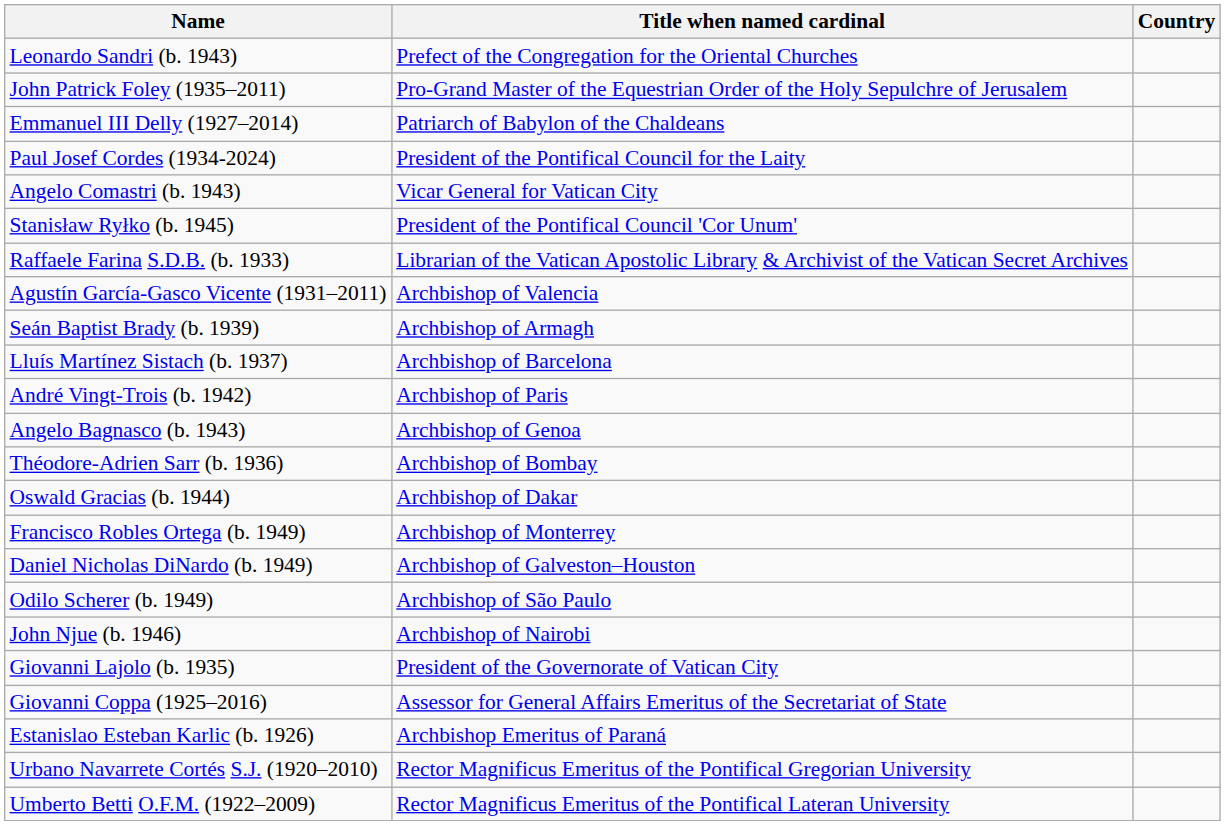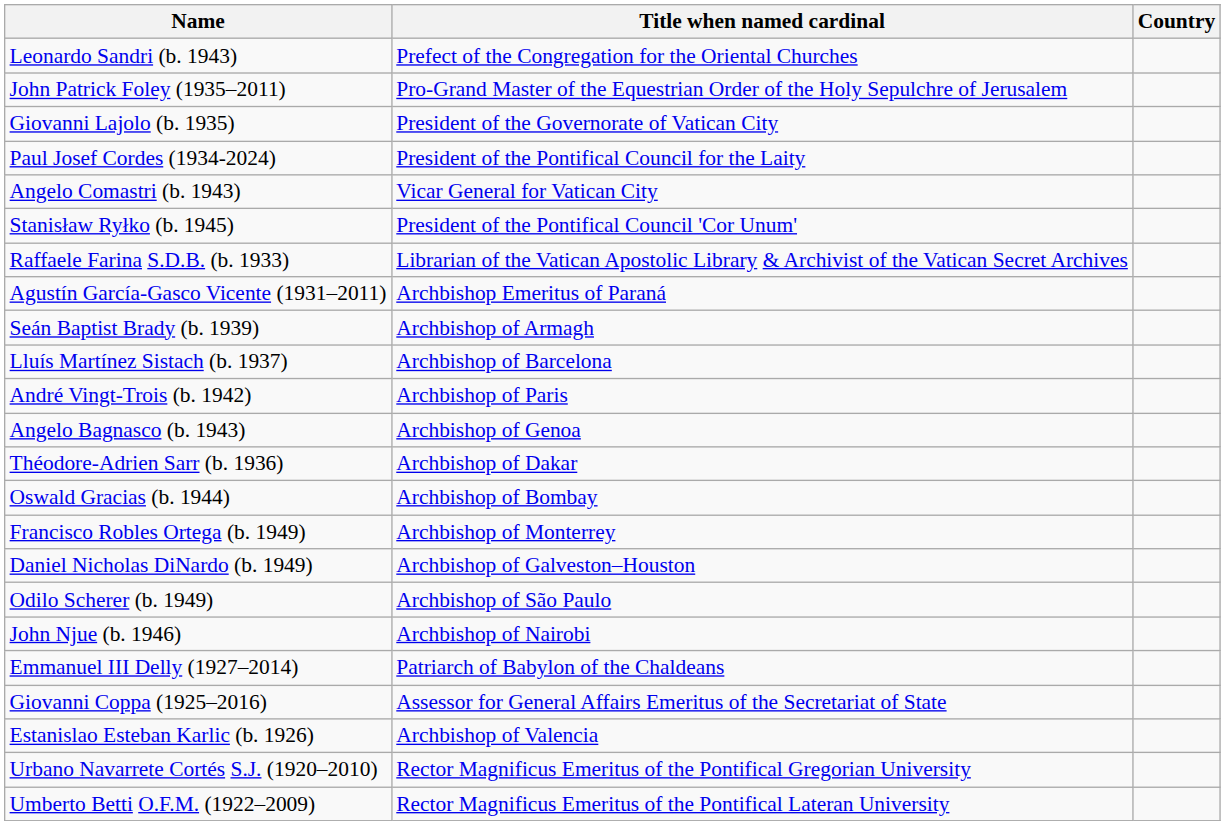rows swapped: Giovanni Lajolo (b. 1935) <-> Emmanuel III Delly (1927–2014)
Agustín García-Gasco Vicente (1931–2011) | Title when named cardinal: Archbishop of Valencia -> Archbishop Emeritus of Paraná
Théodore-Adrien Sarr (b. 1936) | Title when named cardinal: Archbishop of Bombay -> Archbishop of Dakar
Oswald Gracias (b. 1944) | Title when named cardinal: Archbishop of Dakar -> Archbishop of Bombay
Estanislao Esteban Karlic (b. 1926) | Title when named cardinal: Archbishop Emeritus of Paraná -> Archbishop of Valencia
